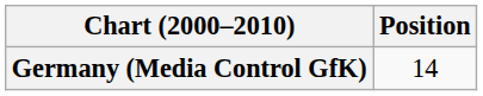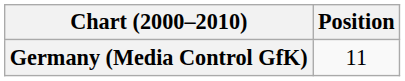Germany (Media Control GfK) | Position: 14 -> 11
